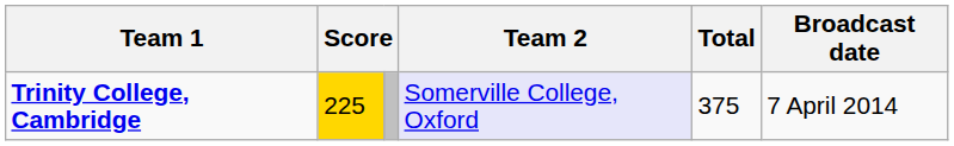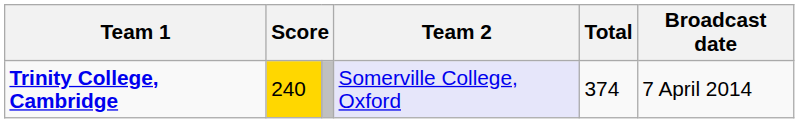Trinity College, Cambridge | column 2: 225 -> 240
Trinity College, Cambridge | Total: 375 -> 374
